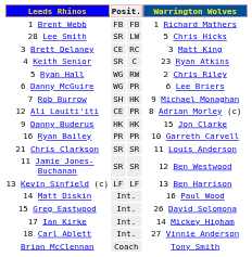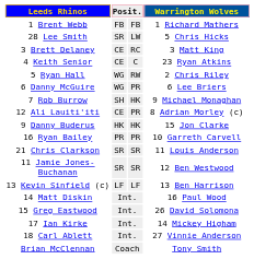4 Keith Senior | column 2: SR -> CE
